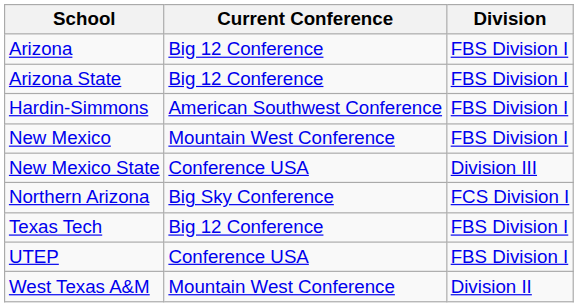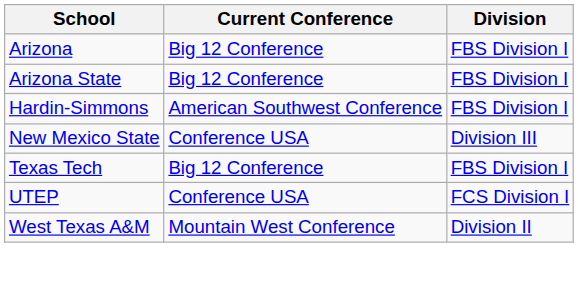- row: New Mexico | Mountain West Conference | FBS Division I
- row: Northern Arizona | Big Sky Conference | FCS Division I
UTEP | Division: FBS Division I -> FCS Division I
